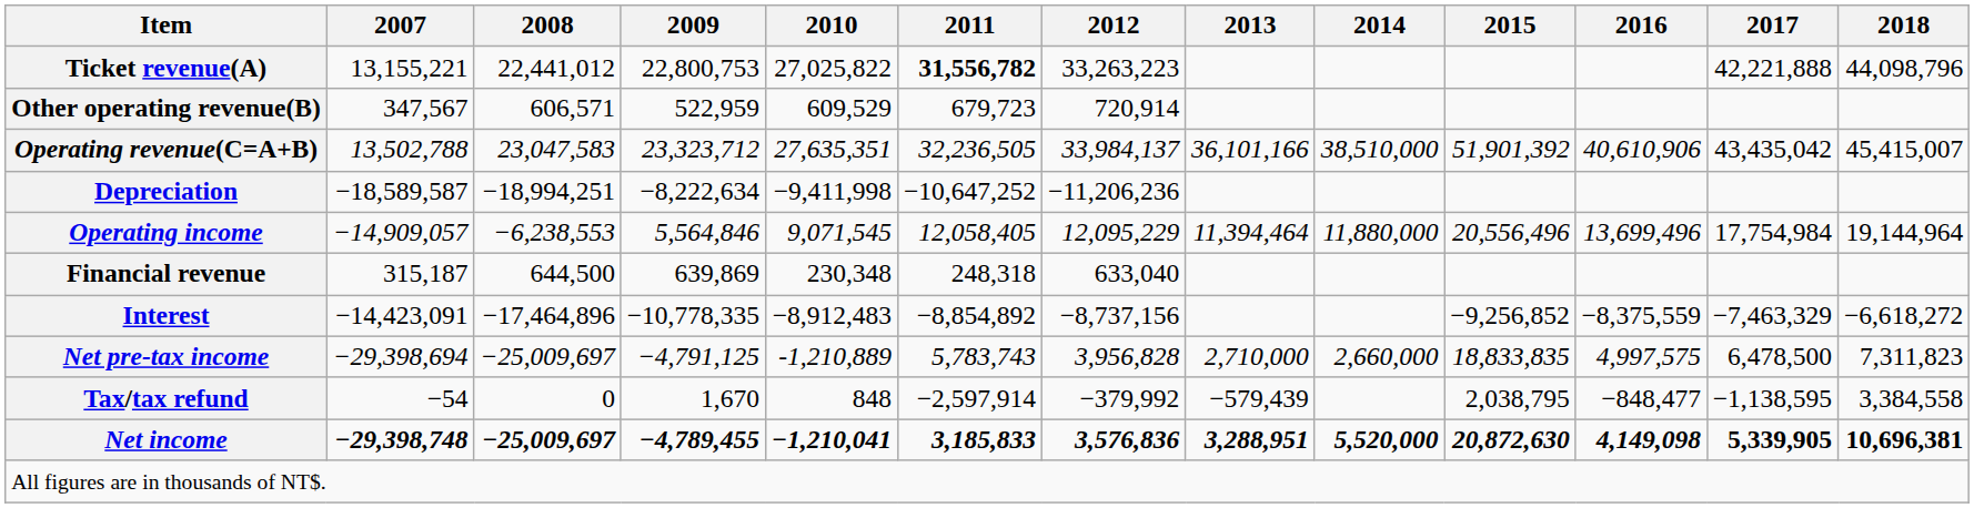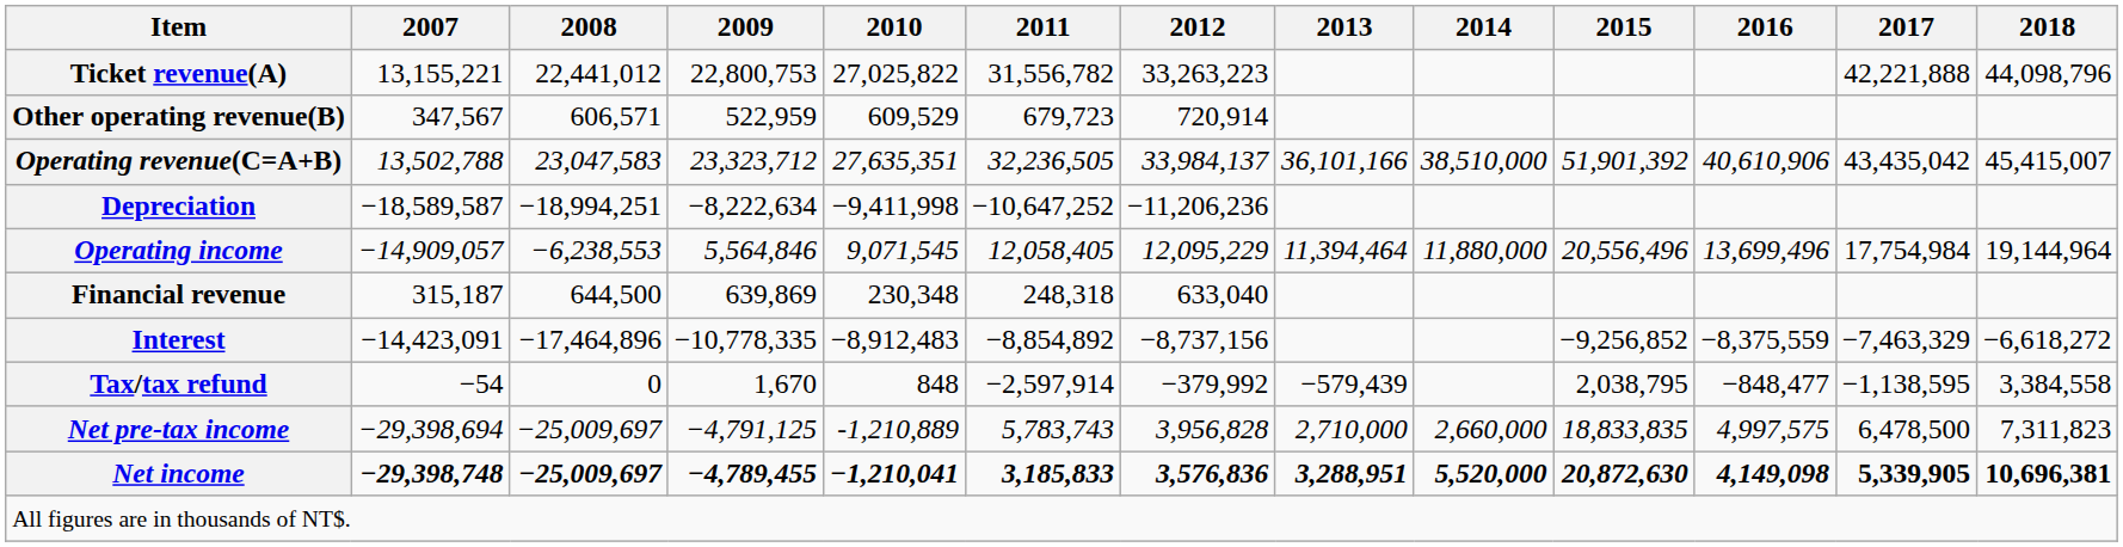Ticket revenue(A) | 2011: bold -> normal
rows swapped: Net pre-tax income <-> Tax/tax refund
